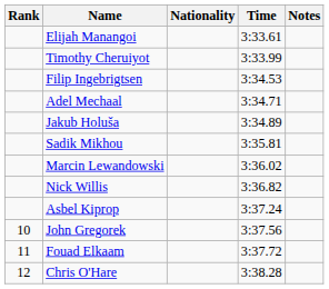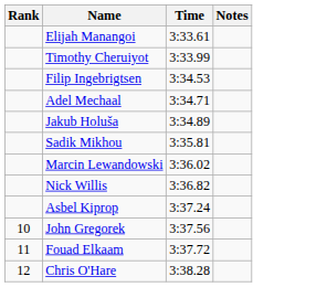- column: Nationality
